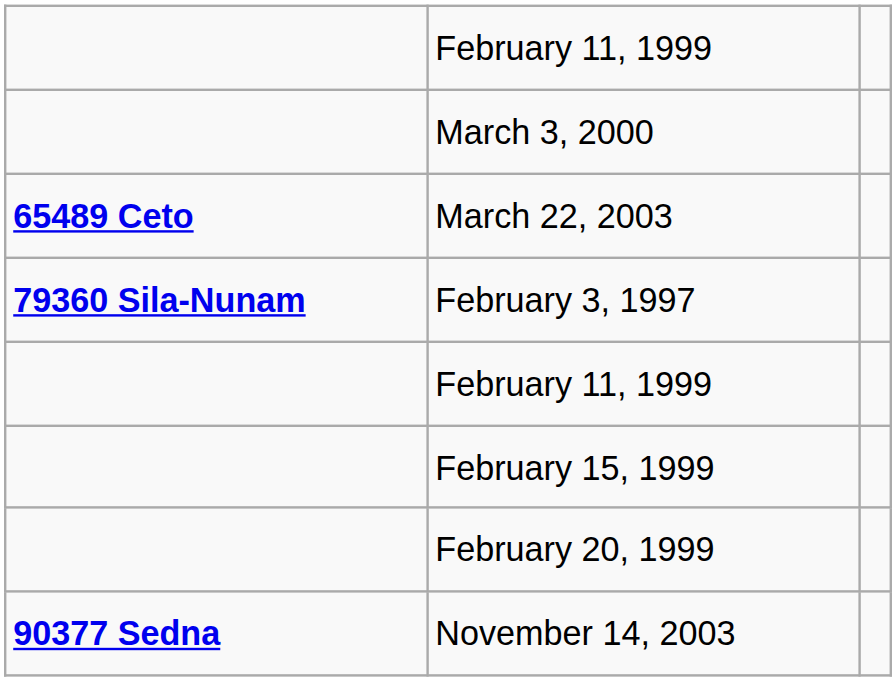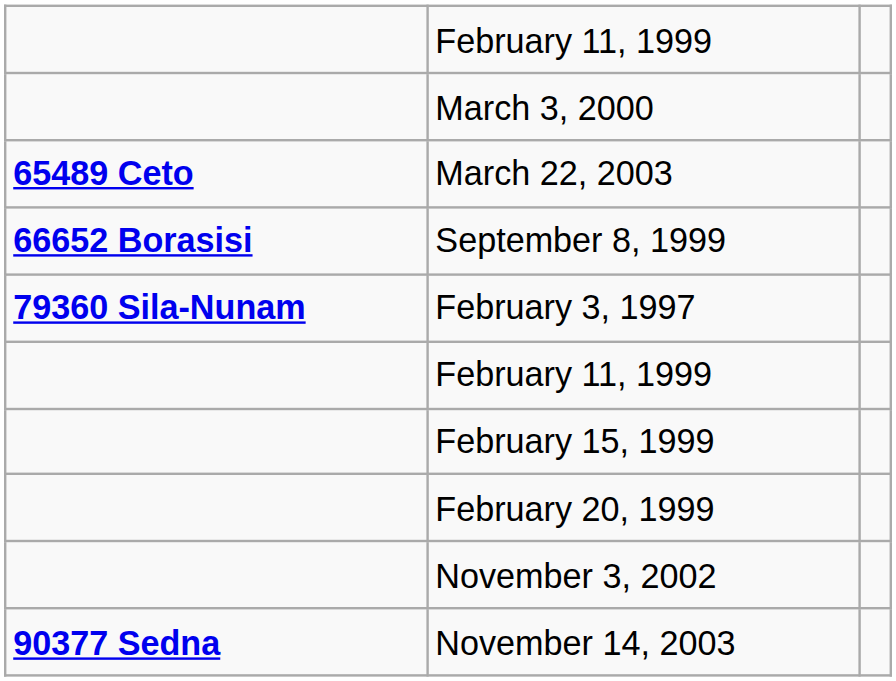+ row: 66652 Borasisi | September 8, 1999
+ row: November 3, 2002
